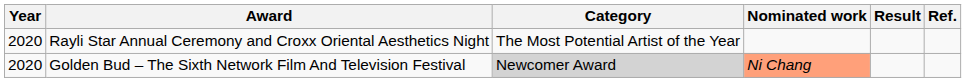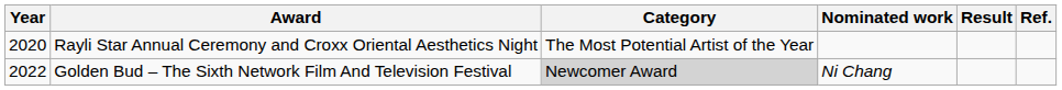Golden Bud – The Sixth Network Film And Television Festival | Year: 2020 -> 2022
Golden Bud – The Sixth Network Film And Television Festival | Nominated work: lightsalmon background -> no background
